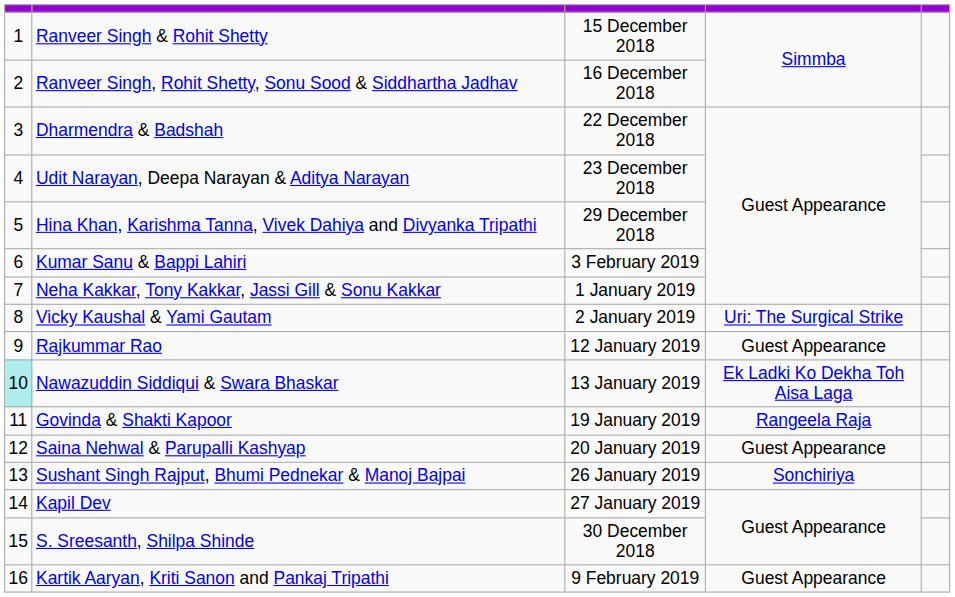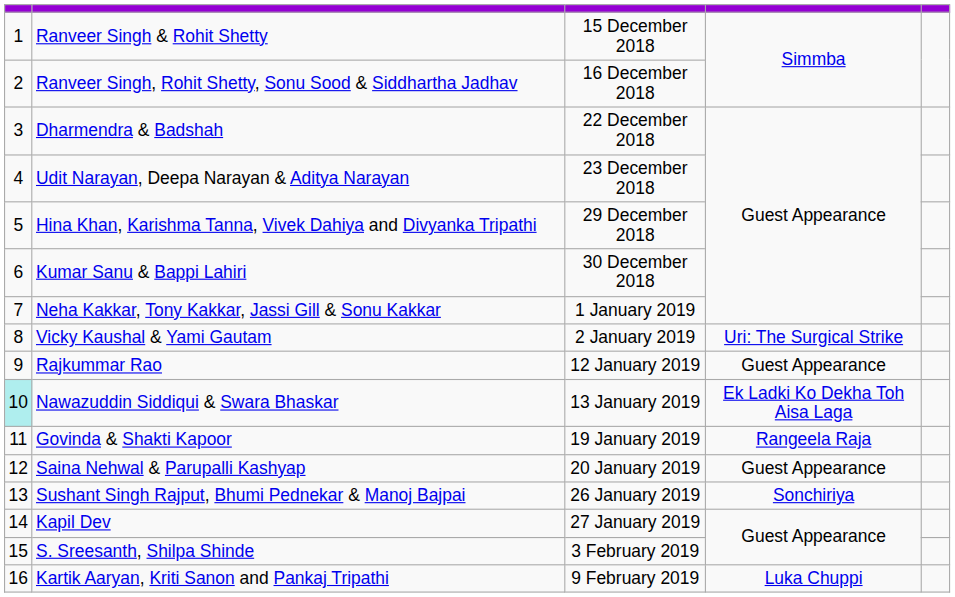Kumar Sanu & Bappi Lahiri | column 3: 3 February 2019 -> 30 December 2018
S. Sreesanth, Shilpa Shinde | column 3: 30 December 2018 -> 3 February 2019
Kartik Aaryan, Kriti Sanon and Pankaj Tripathi | column 4: Guest Appearance -> Luka Chuppi
